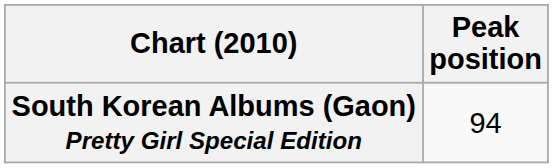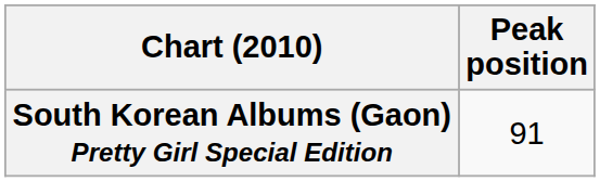South Korean Albums (Gaon) Pretty Girl Special Edition | Peak position: 94 -> 91
